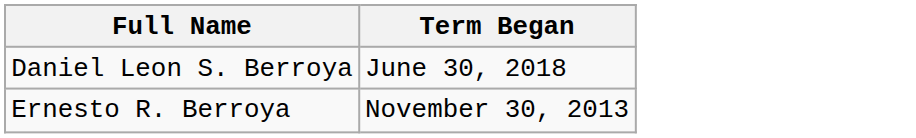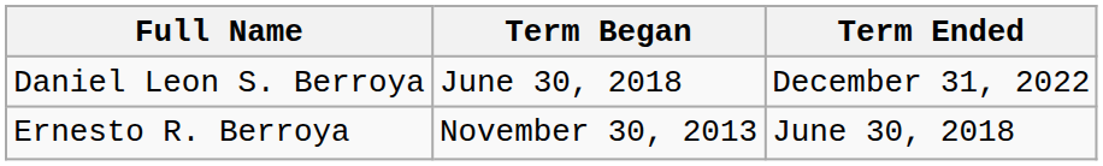+ column: Term Ended | December 31, 2022 | June 30, 2018
